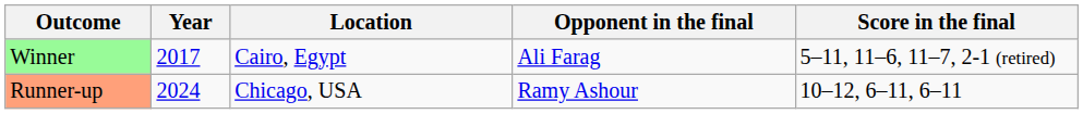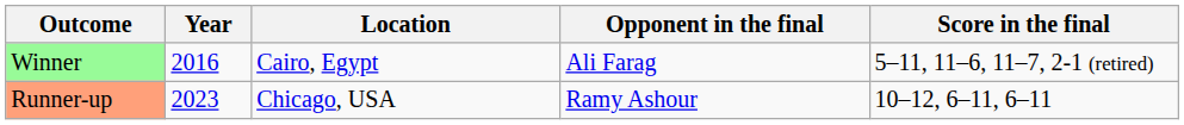Winner | Year: 2017 -> 2016
Runner-up | Year: 2024 -> 2023
